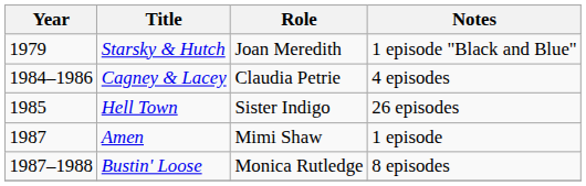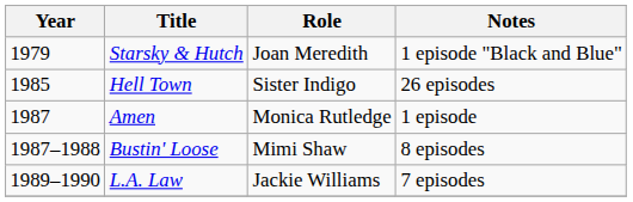- row: 1984–1986 | Cagney & Lacey | Claudia Petrie | 4 episodes
Amen | Role: Mimi Shaw -> Monica Rutledge
Bustin' Loose | Role: Monica Rutledge -> Mimi Shaw
+ row: 1989–1990 | L.A. Law | Jackie Williams | 7 episodes
